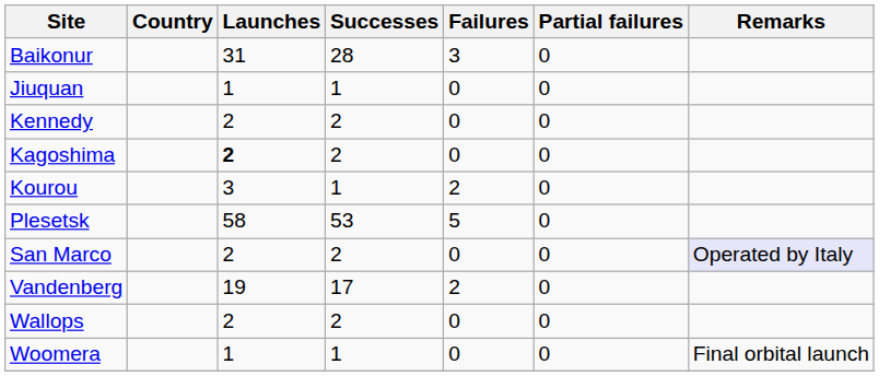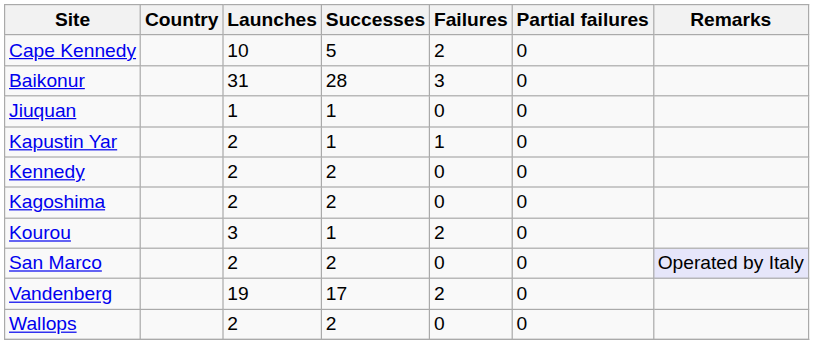+ row: Cape Kennedy | 10 | 5 | 2 | 0
+ row: Kapustin Yar | 2 | 1 | 1 | 0
Kagoshima | Launches: bold -> normal
- row: Plesetsk | 58 | 53 | 5 | 0
- row: Woomera | 1 | 1 | 0 | 0 | Final orbital launch
